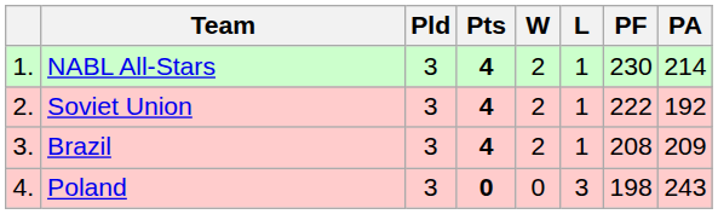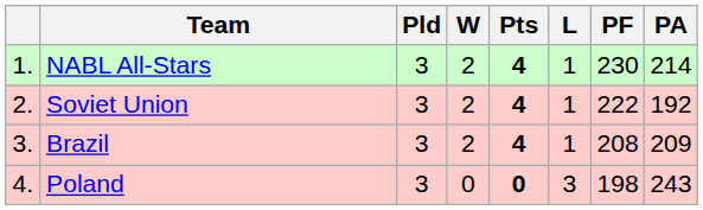columns swapped: Pts <-> W
